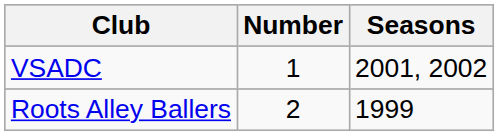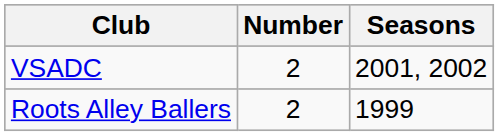VSADC | Number: 1 -> 2
